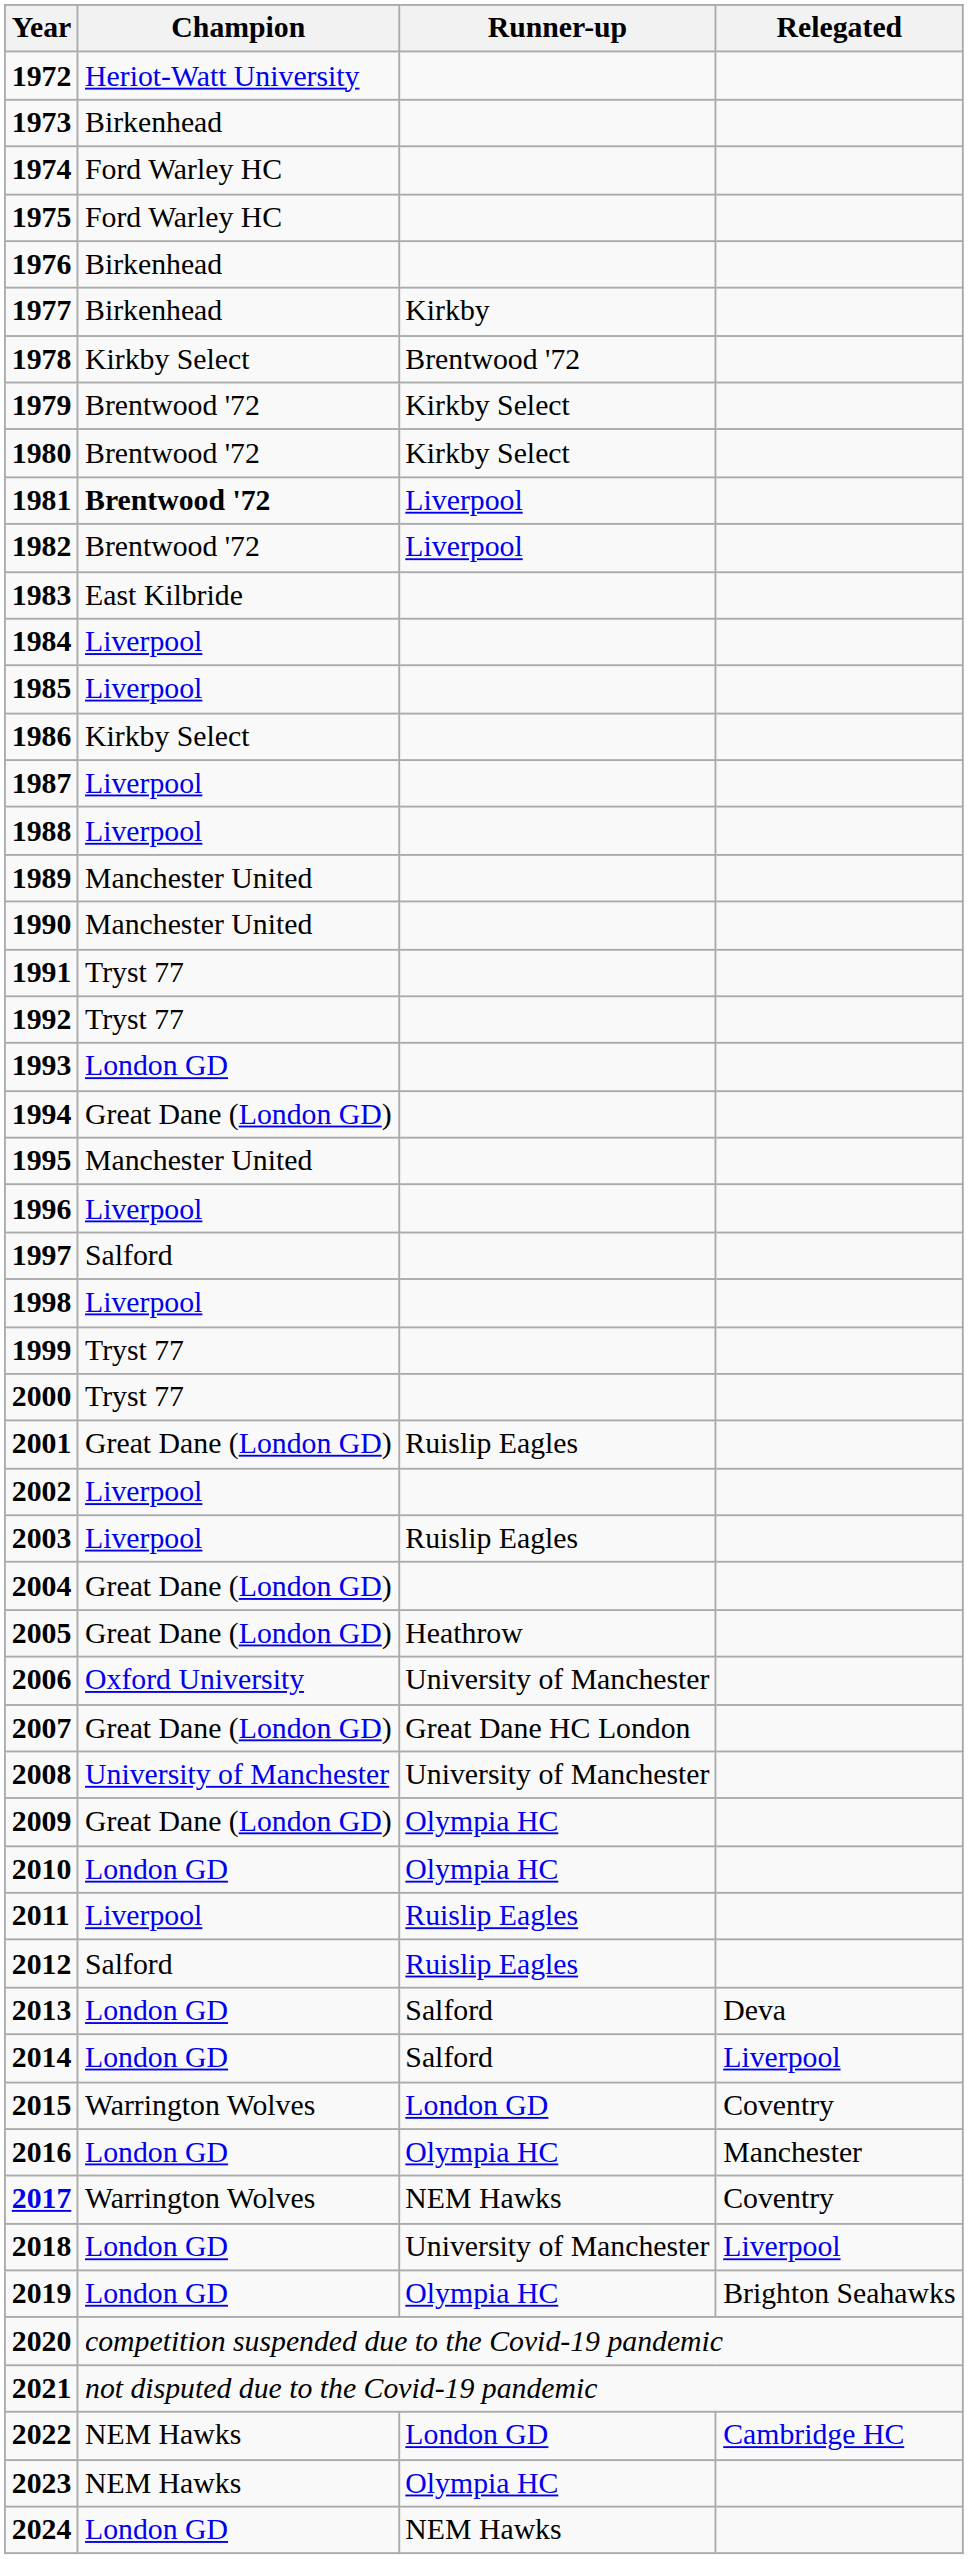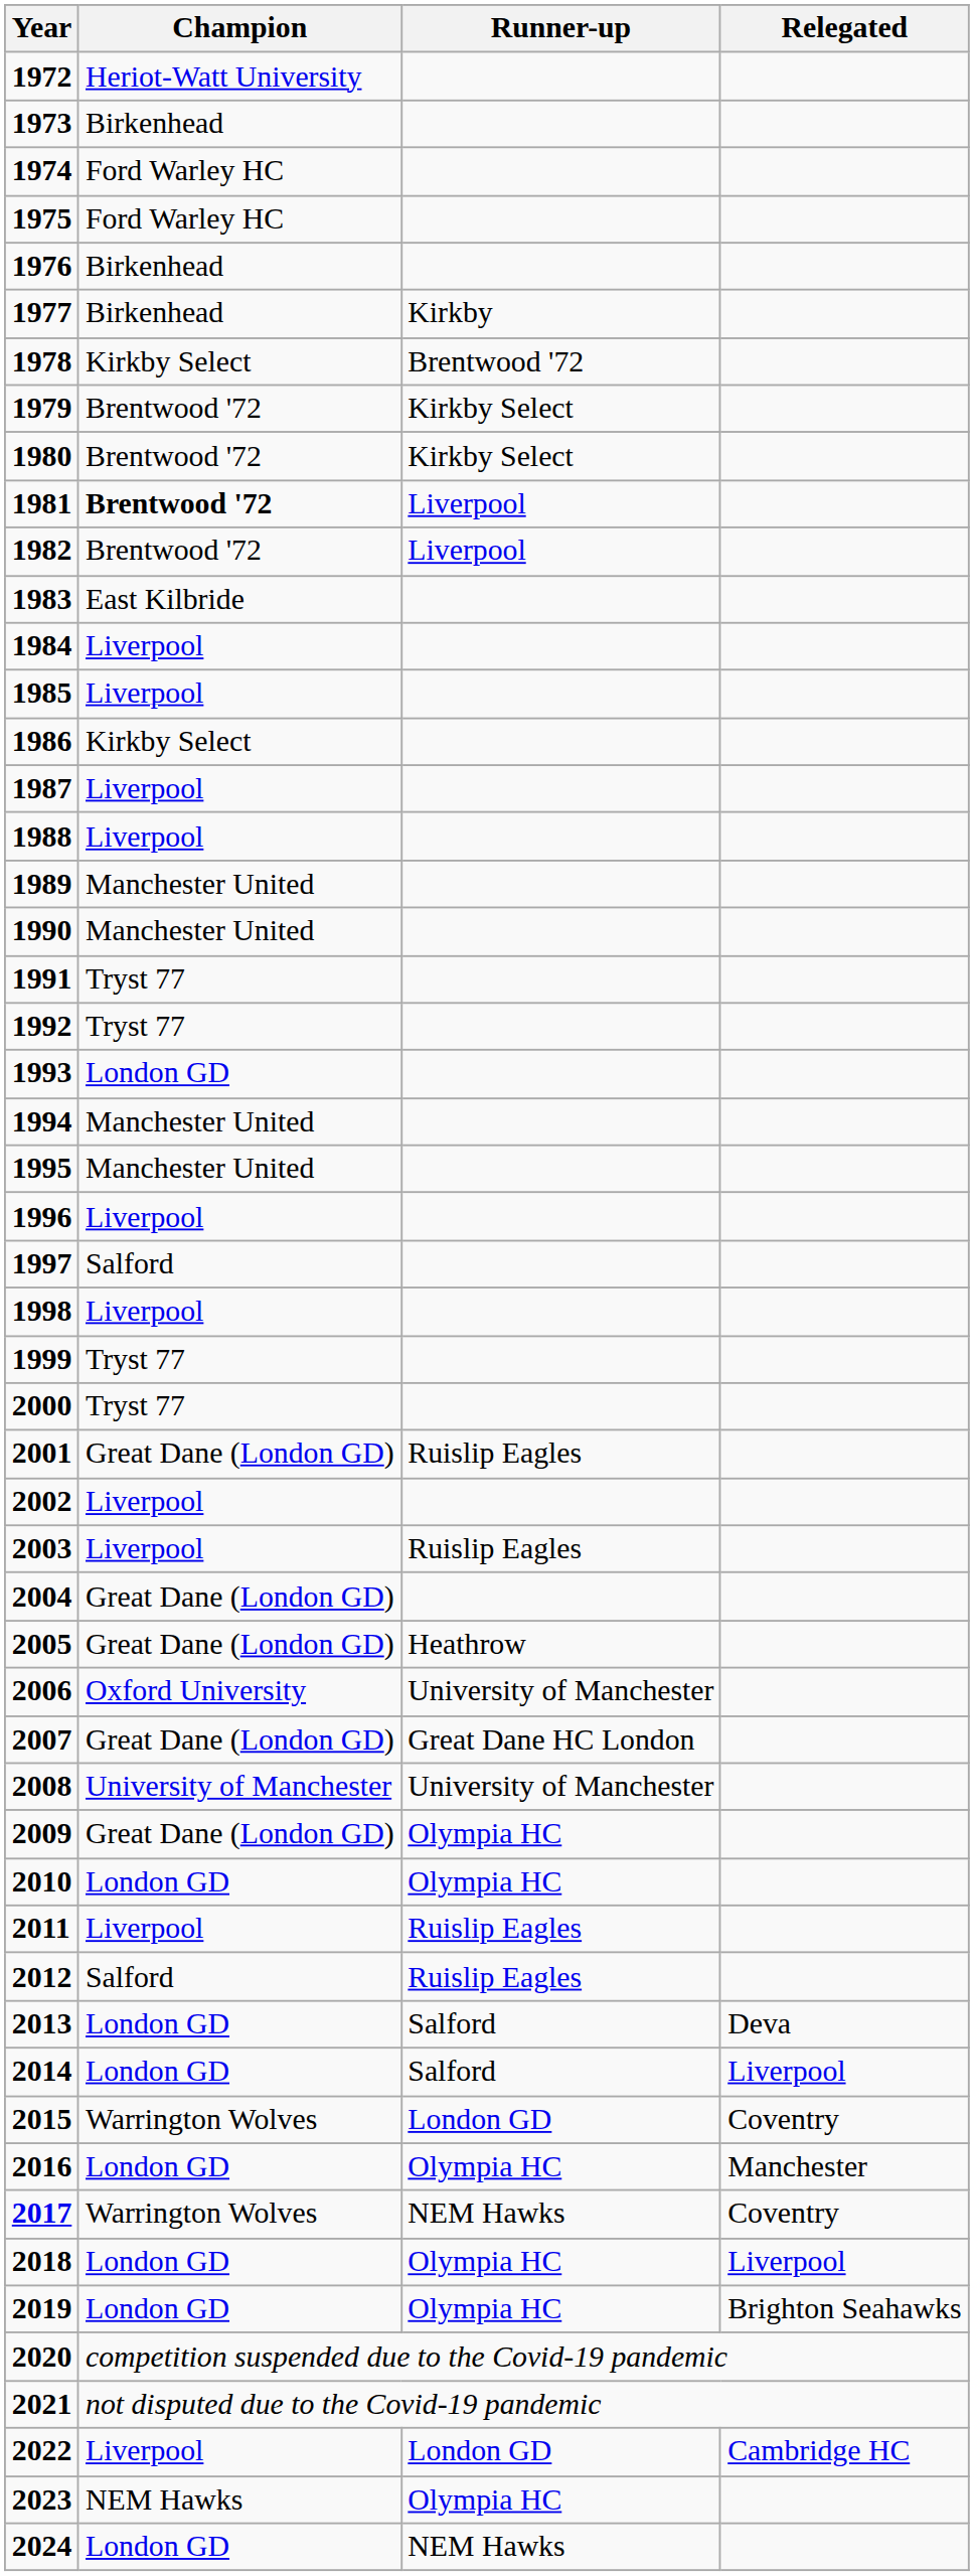1994 | Champion: Great Dane (London GD) -> Manchester United
2018 | Runner-up: University of Manchester -> Olympia HC
2022 | Champion: NEM Hawks -> Liverpool
